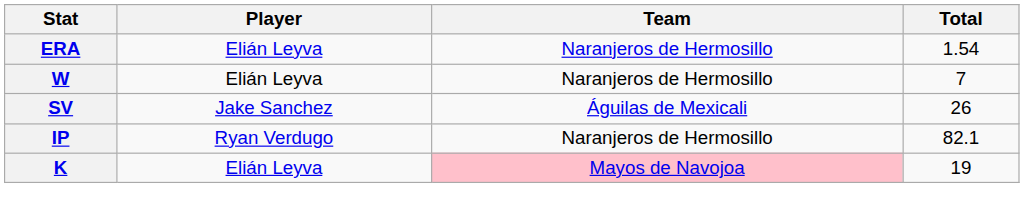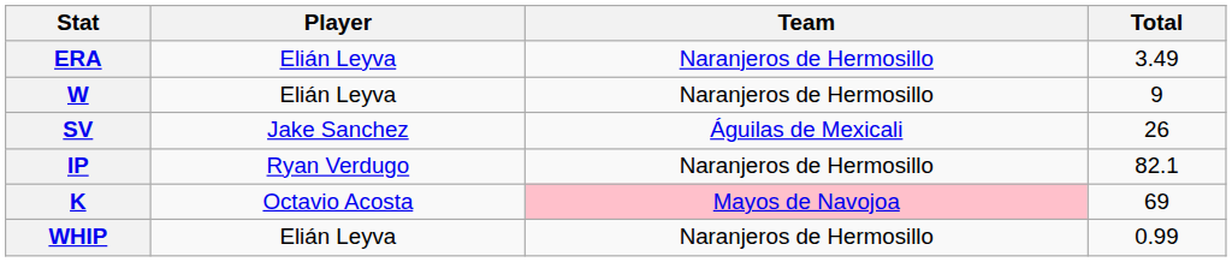ERA | Total: 1.54 -> 3.49
W | Total: 7 -> 9
K | Player: Elián Leyva -> Octavio Acosta
K | Total: 19 -> 69
+ row: WHIP | Elián Leyva | Naranjeros de Hermosillo | 0.99
